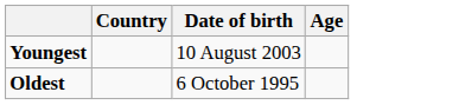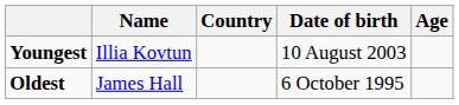+ column: Name | Illia Kovtun | James Hall
